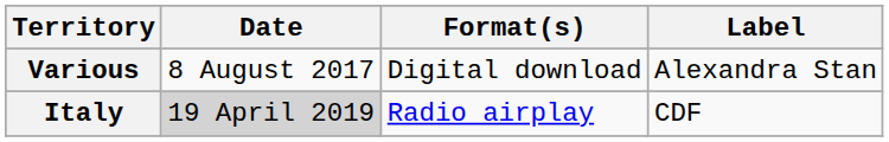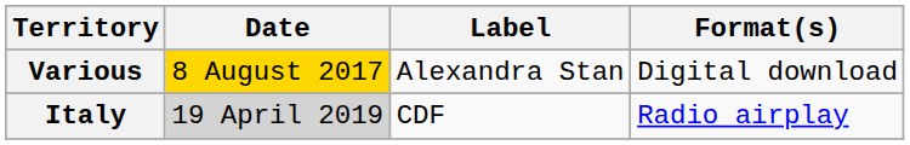columns swapped: Format(s) <-> Label
Various | Date: no background -> gold background
